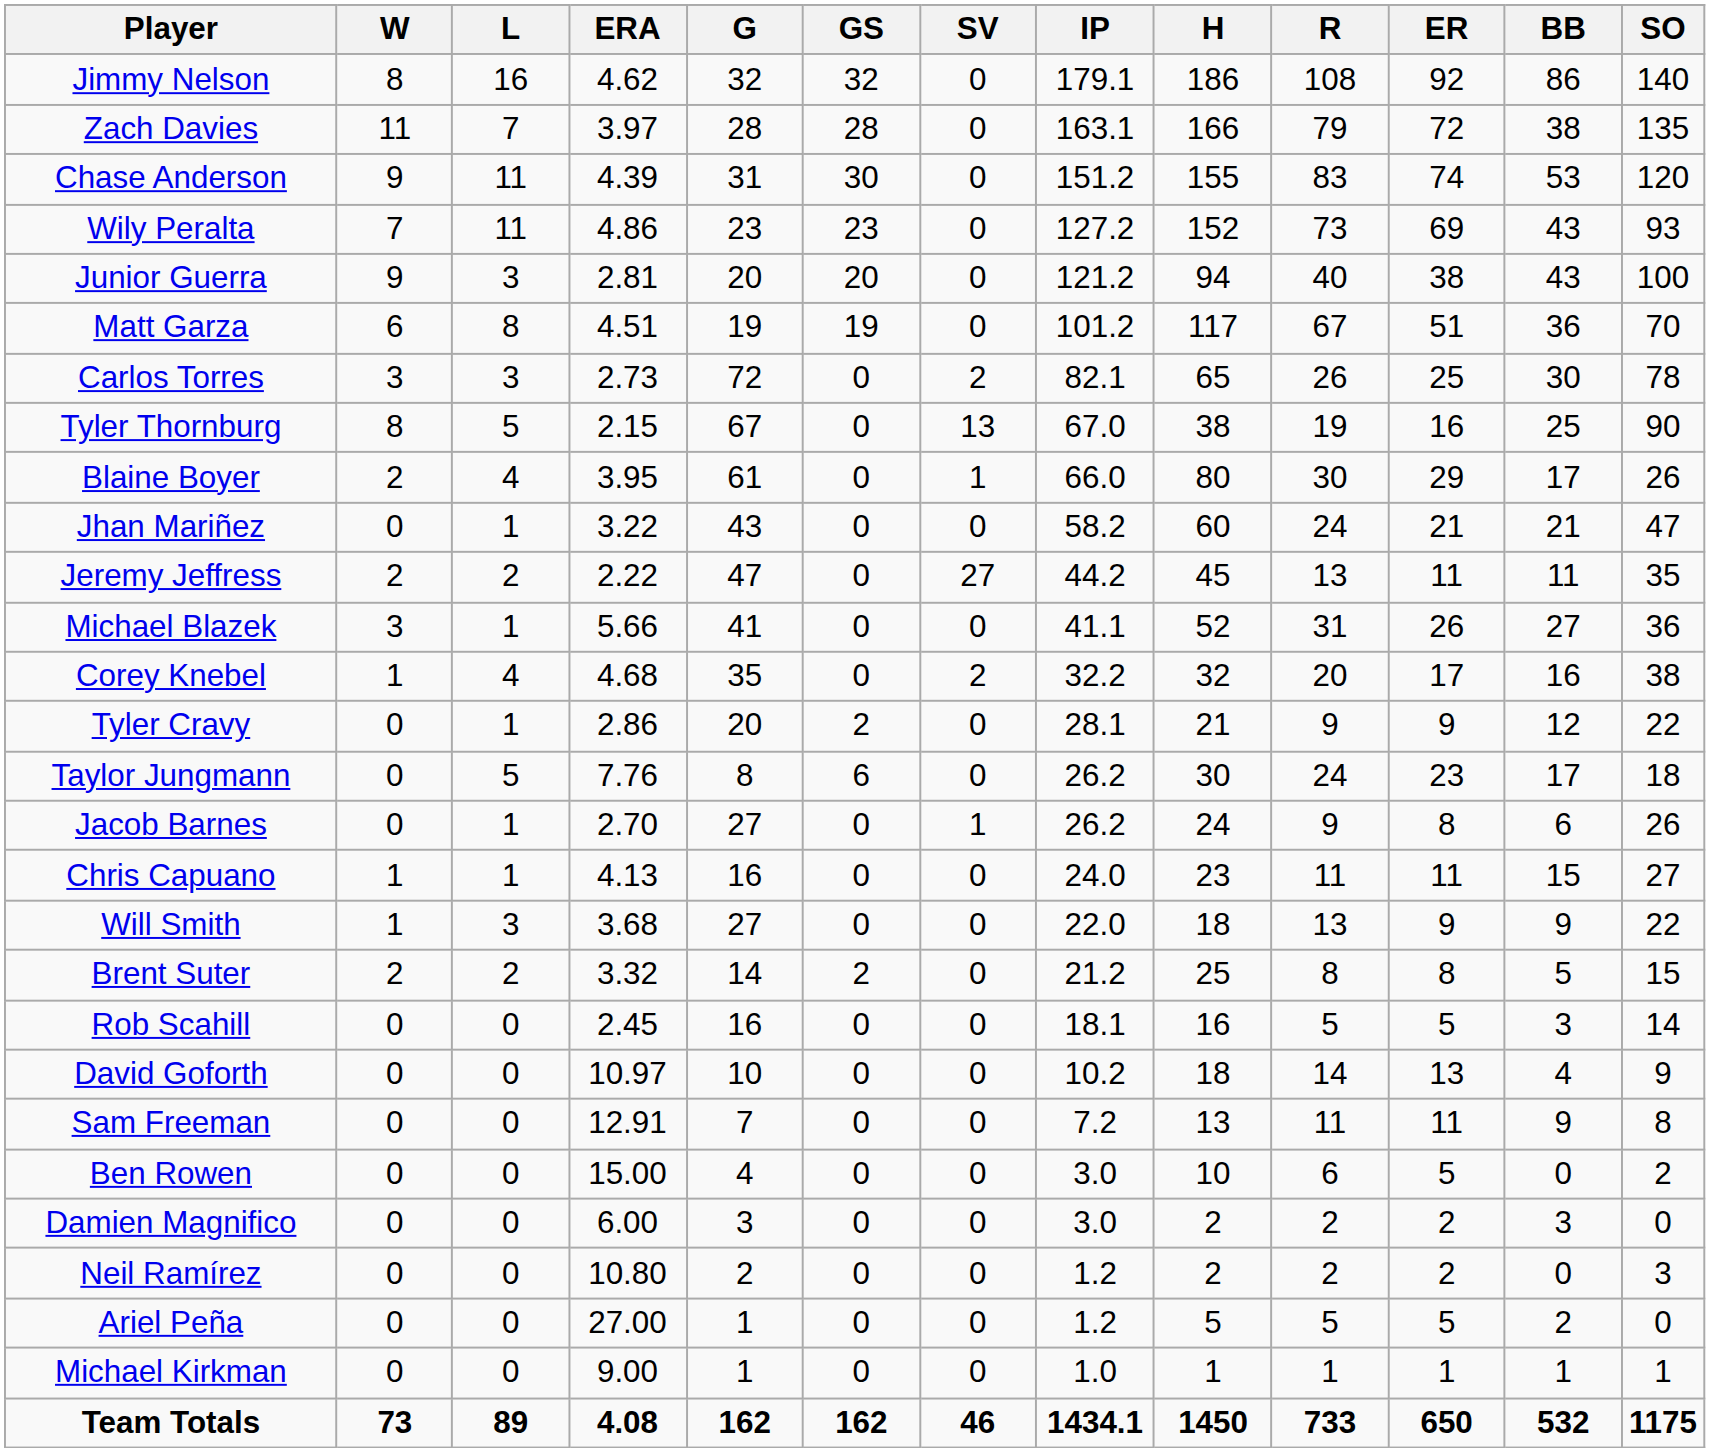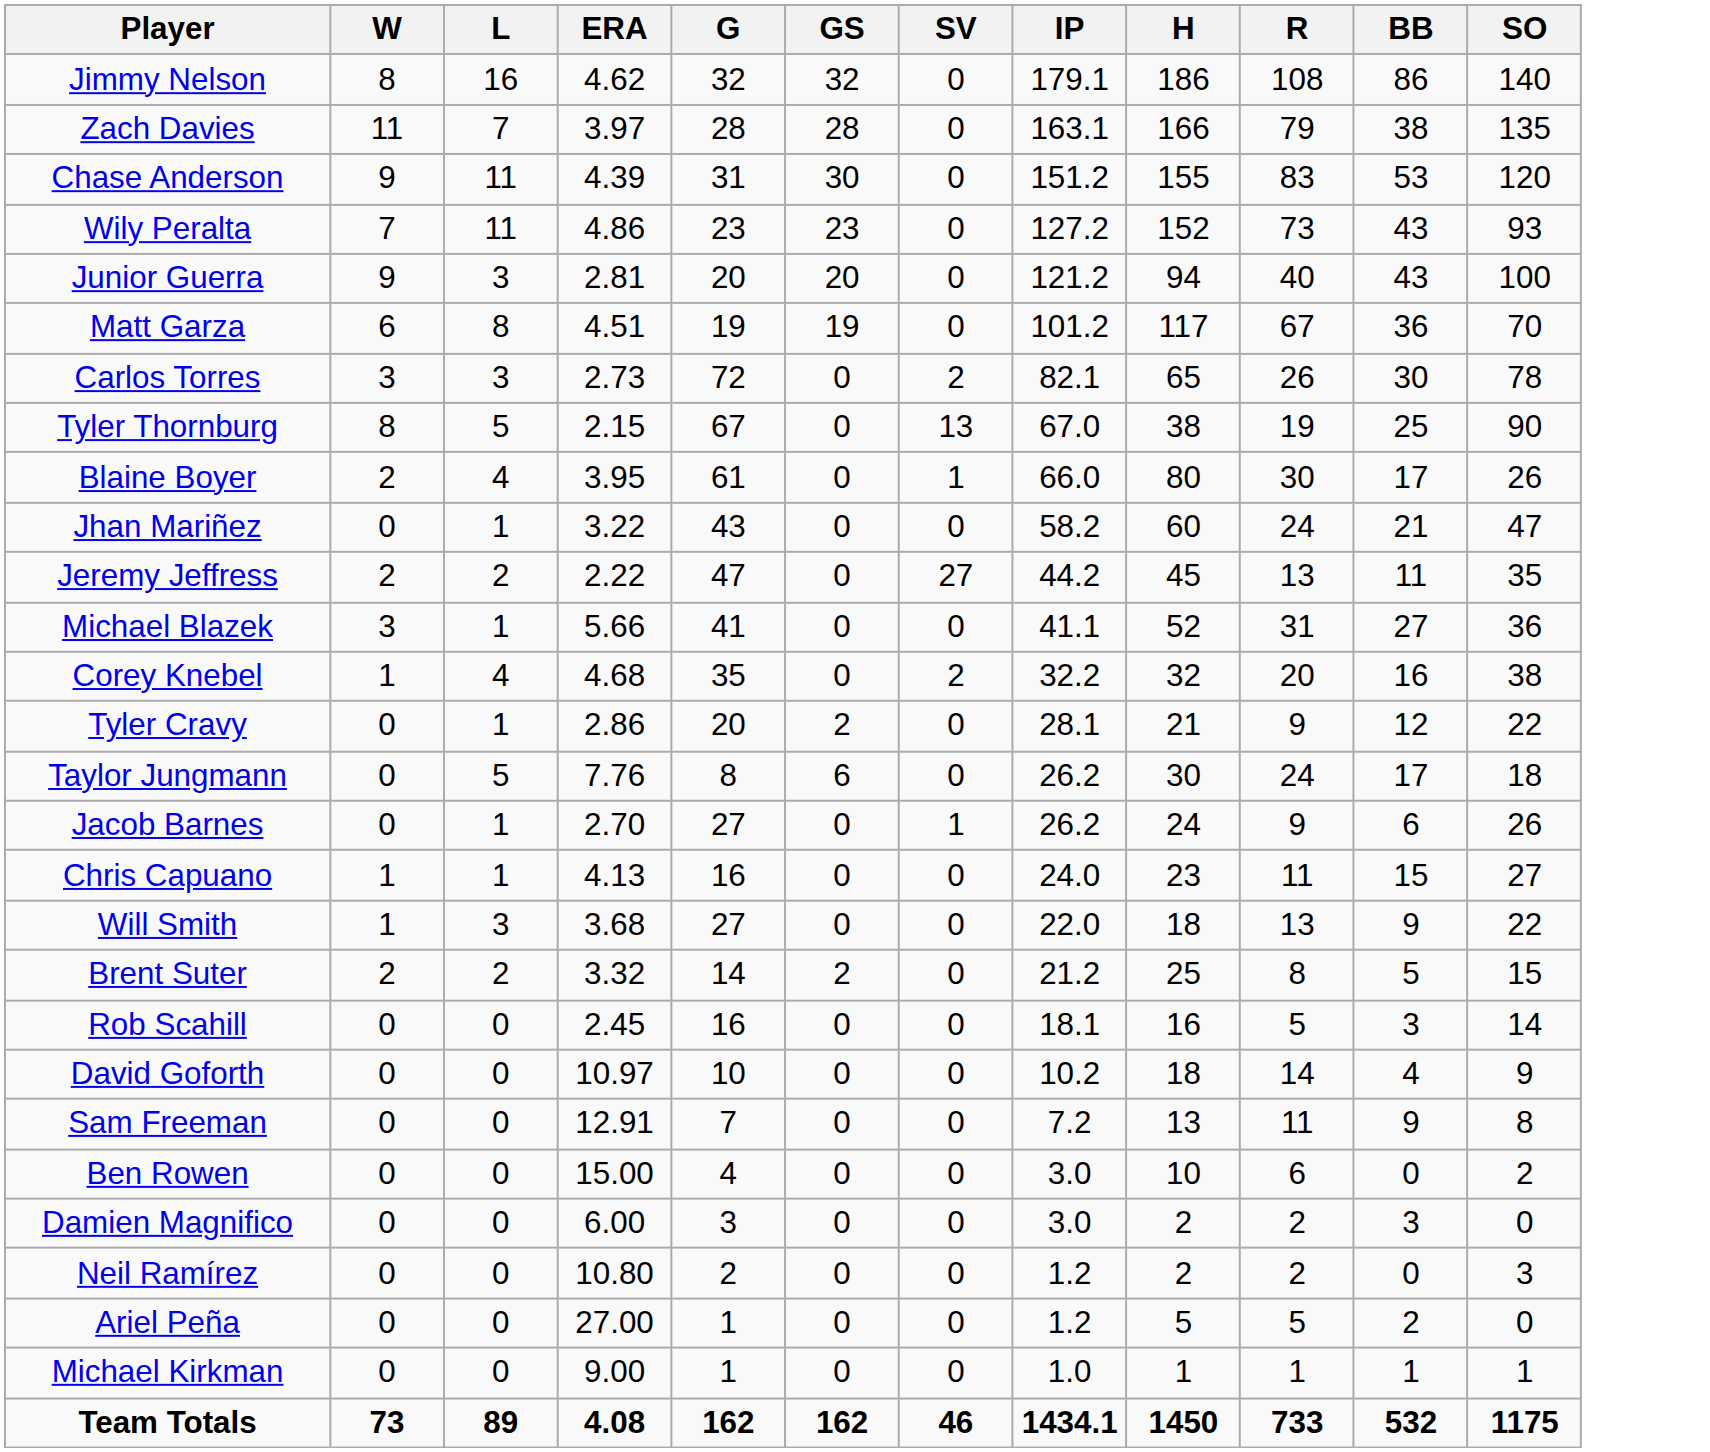- column: ER | 92 | 72 | 74 | 69 | 38 | 51 | 25 | 16 | 29 | 21 | 11 | 26 | 17 | 9 | 23 | 8 | 11 | 9 | 8 | 5 | 13 | 11 | 5 | 2 | 2 | 5 | 1 | 650
